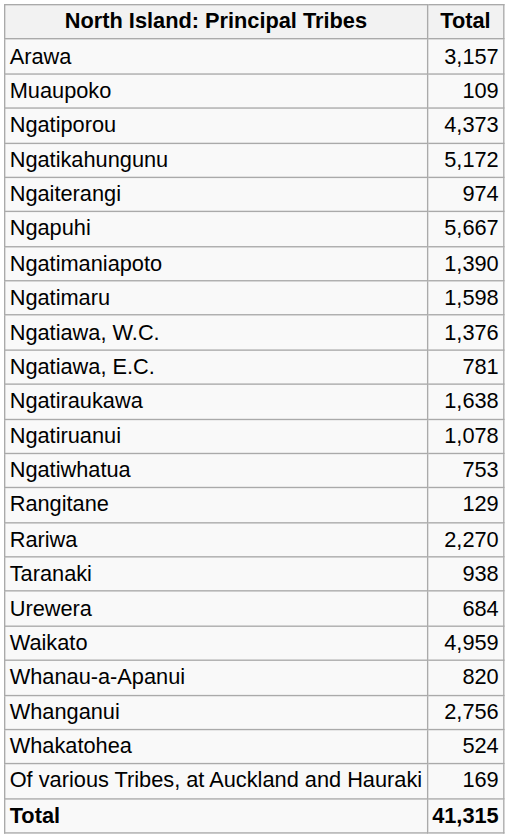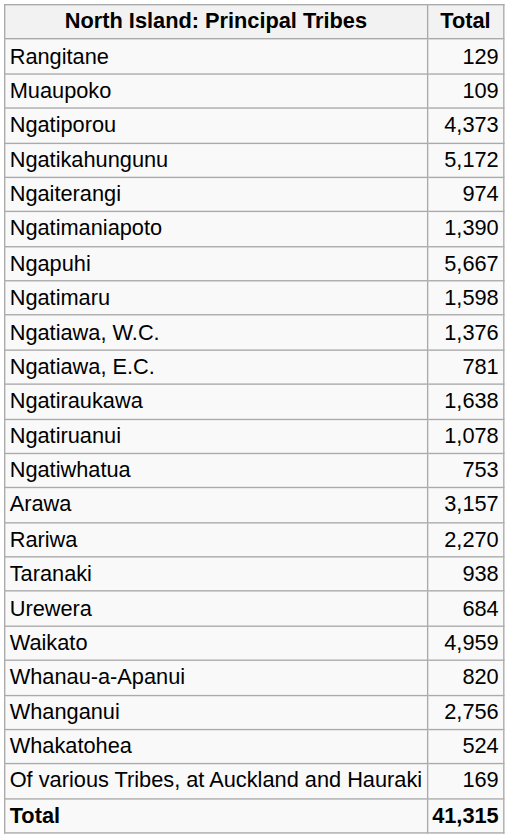rows swapped: Arawa <-> Rangitane
rows swapped: Ngapuhi <-> Ngatimaniapoto
